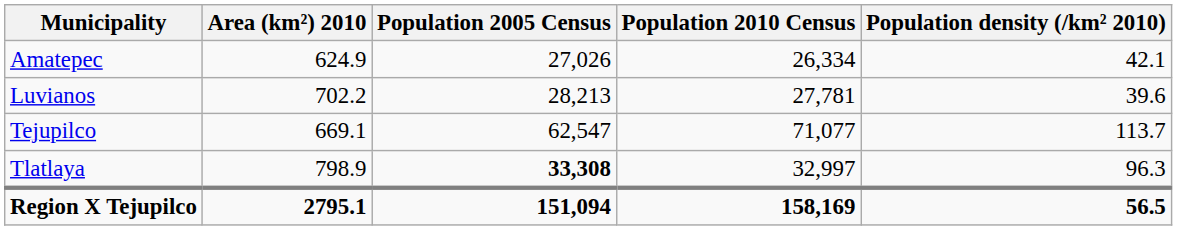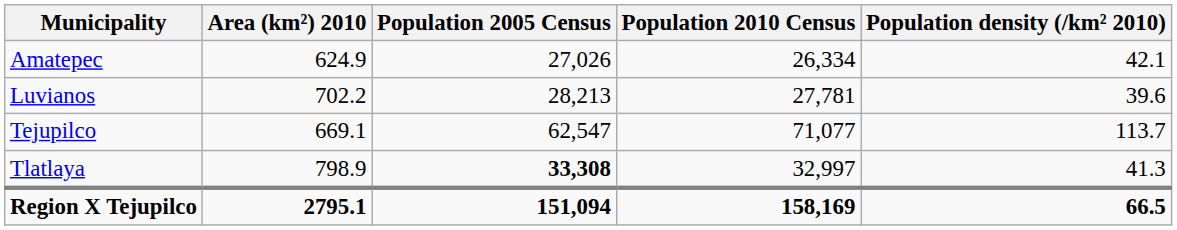Tlatlaya | Population density (/km² 2010): 96.3 -> 41.3
Region X Tejupilco | Population density (/km² 2010): 56.5 -> 66.5
